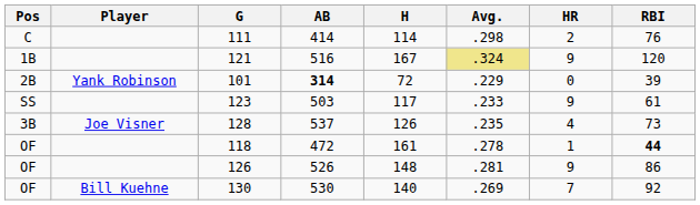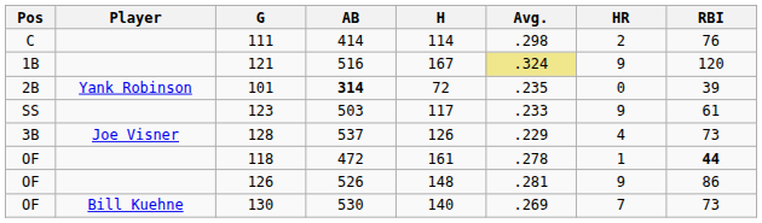101 | Avg.: .229 -> .235
128 | Avg.: .235 -> .229
130 | RBI: 92 -> 73
